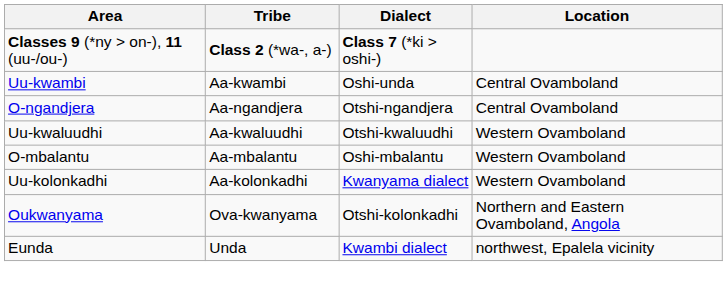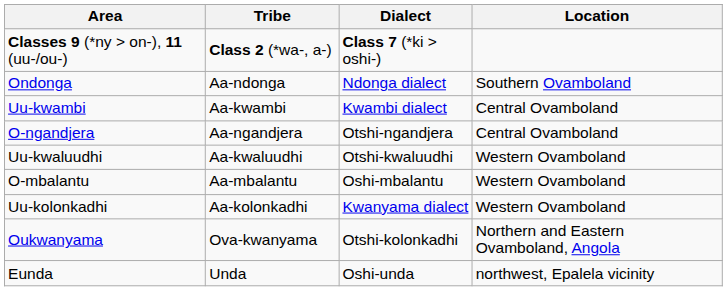+ row: Ondonga | Aa-ndonga | Ndonga dialect | Southern Ovamboland
Uu-kwambi | Dialect: Oshi-unda -> Kwambi dialect
Eunda | Dialect: Kwambi dialect -> Oshi-unda
